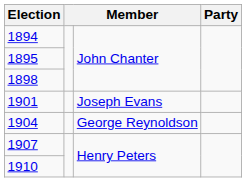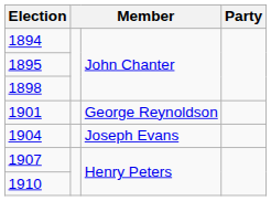1901 | column 3: Joseph Evans -> George Reynoldson
1904 | column 3: George Reynoldson -> Joseph Evans
